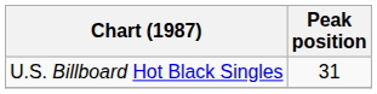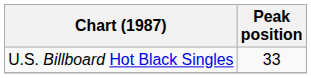U.S. Billboard Hot Black Singles | Peak position: 31 -> 33
